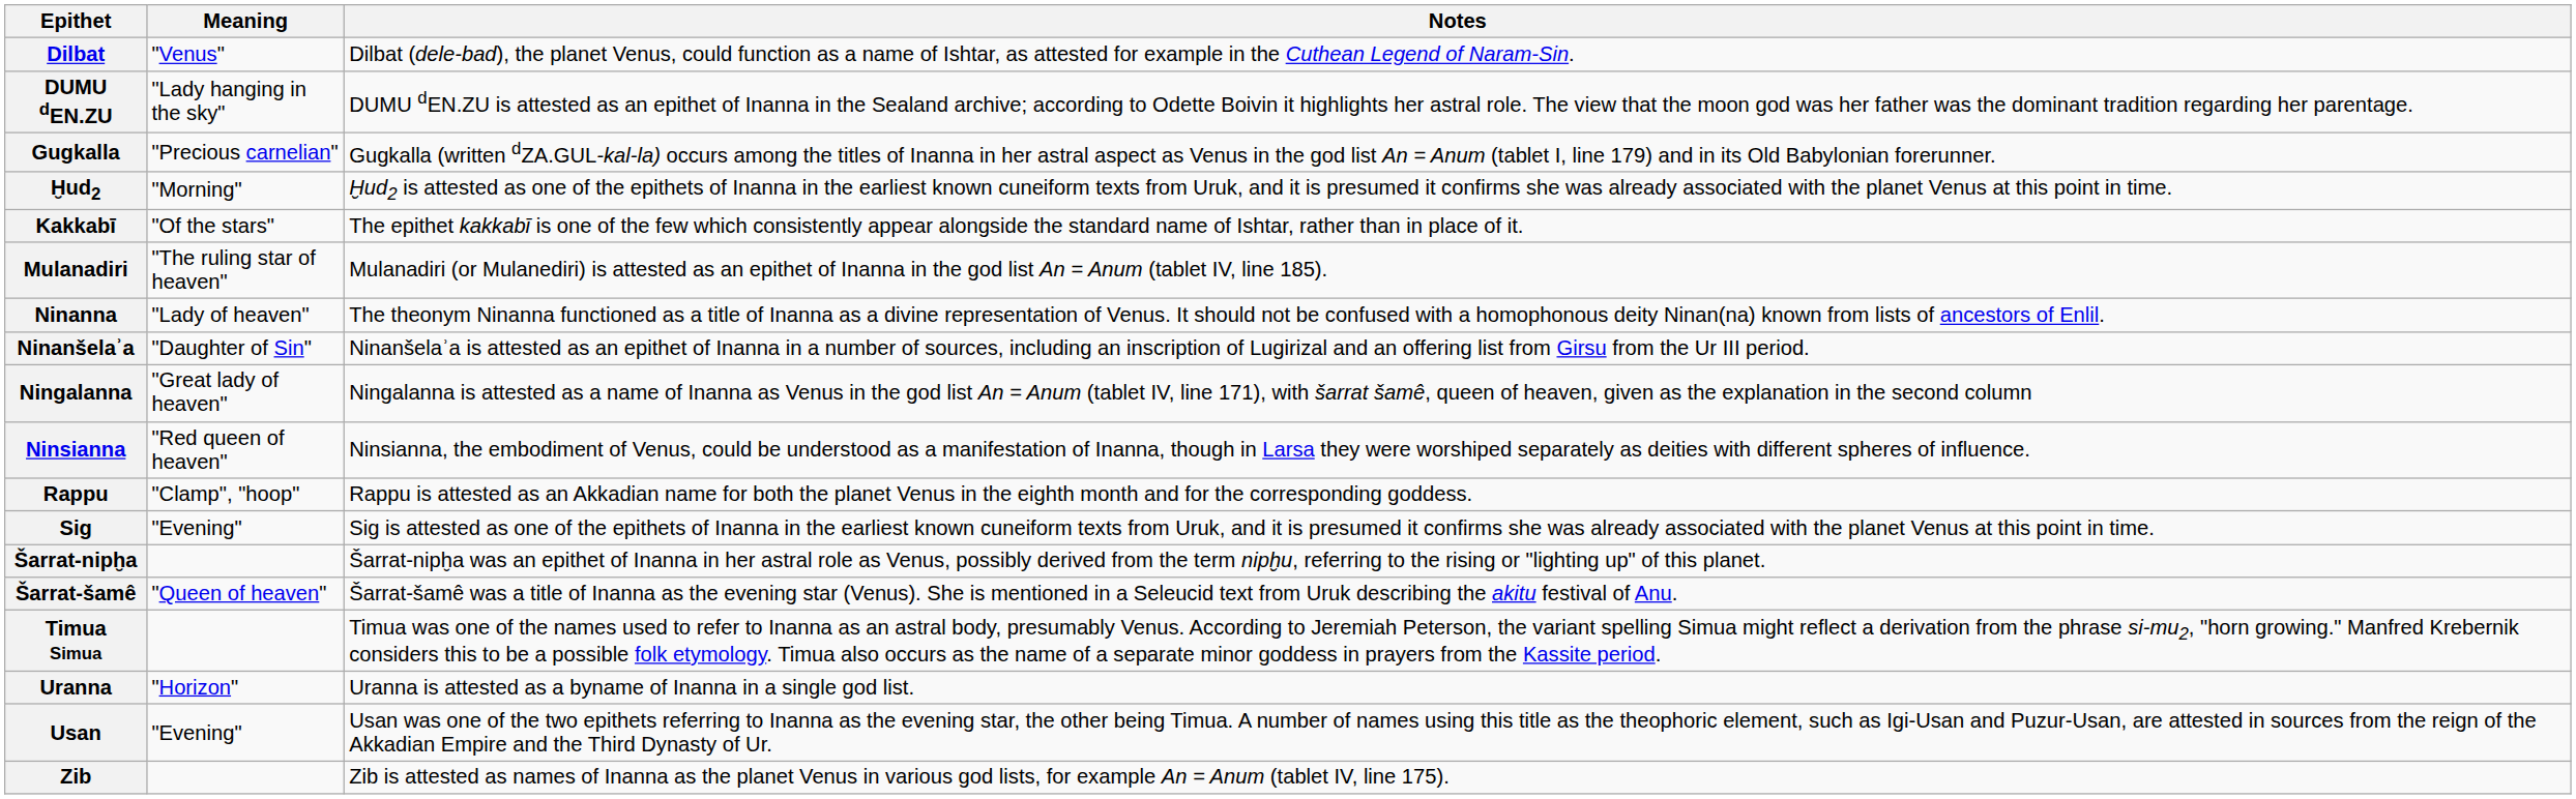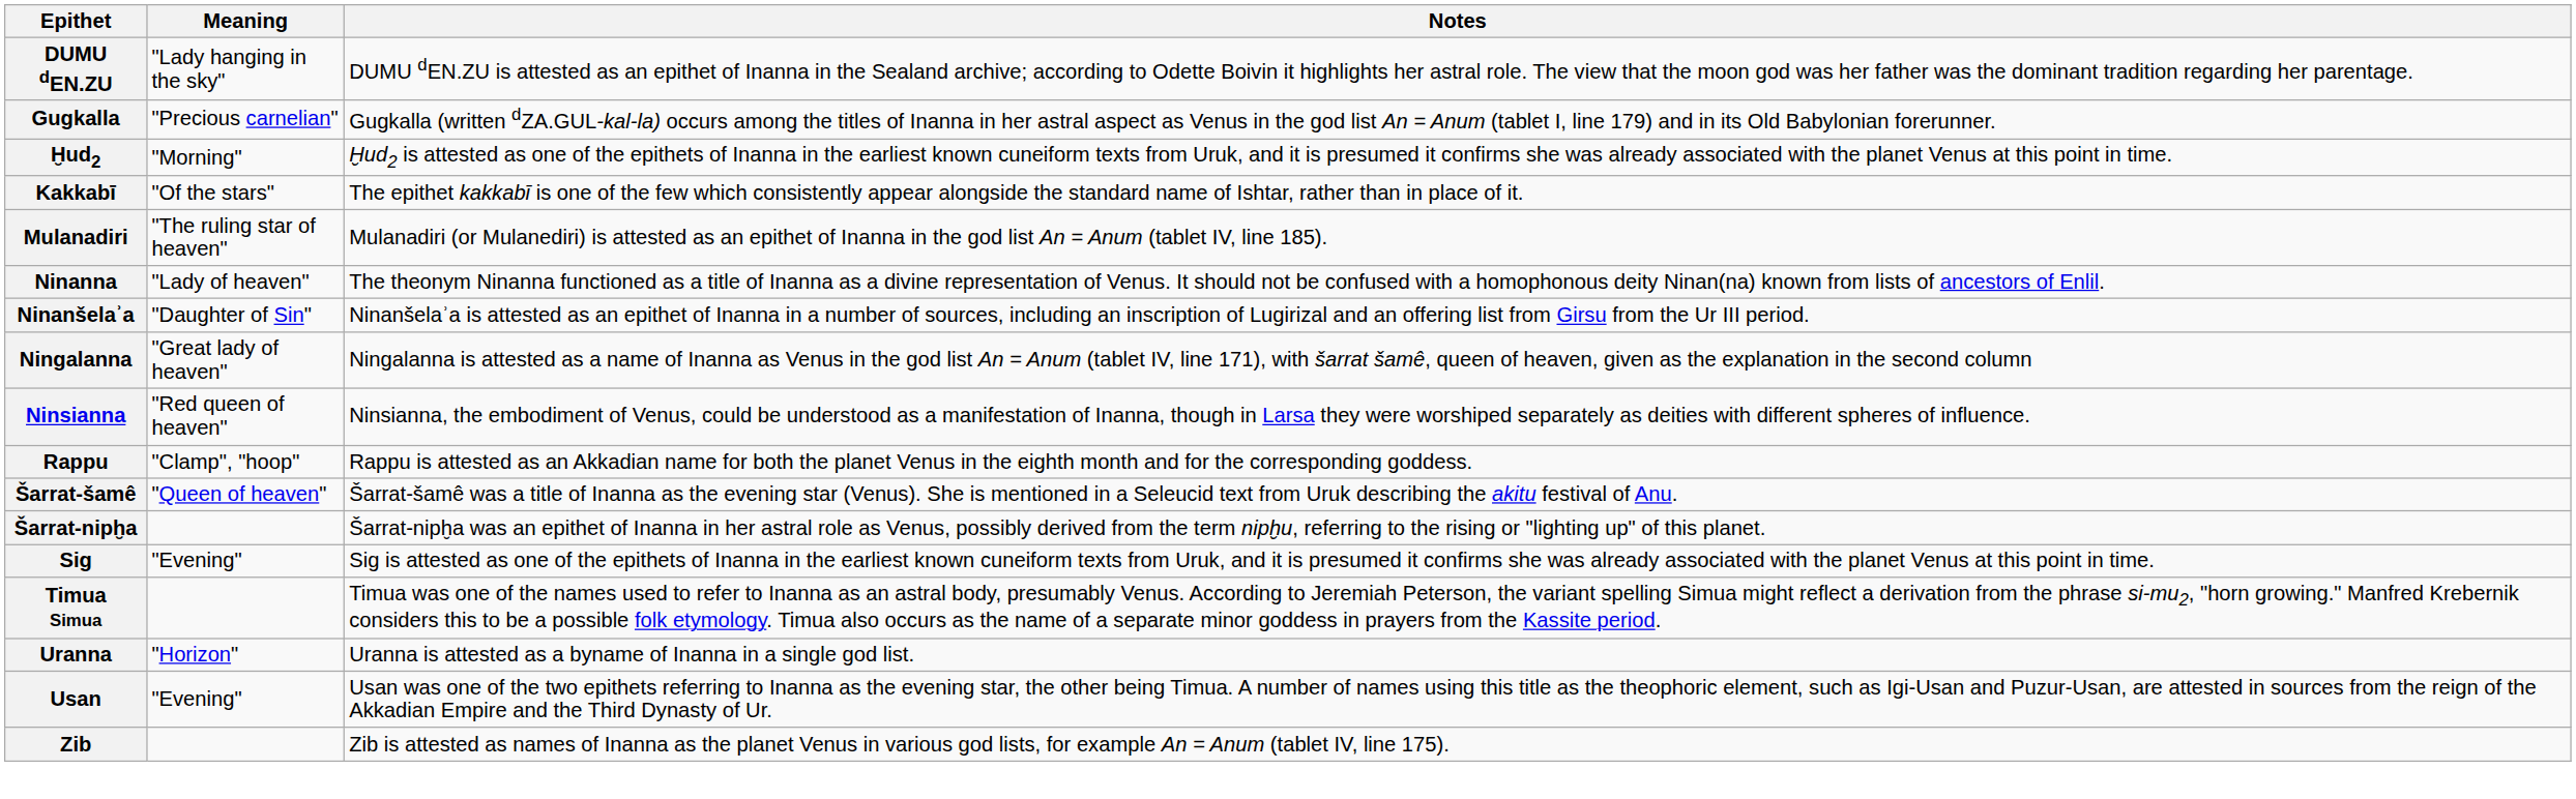- row: Dilbat | "Venus" | Dilbat (dele-bad), the planet Venus, could function as a name of Ishtar, as attested for example in the Cuthean Legend of Naram-Sin.
rows swapped: Sig <-> Šarrat-šamê
